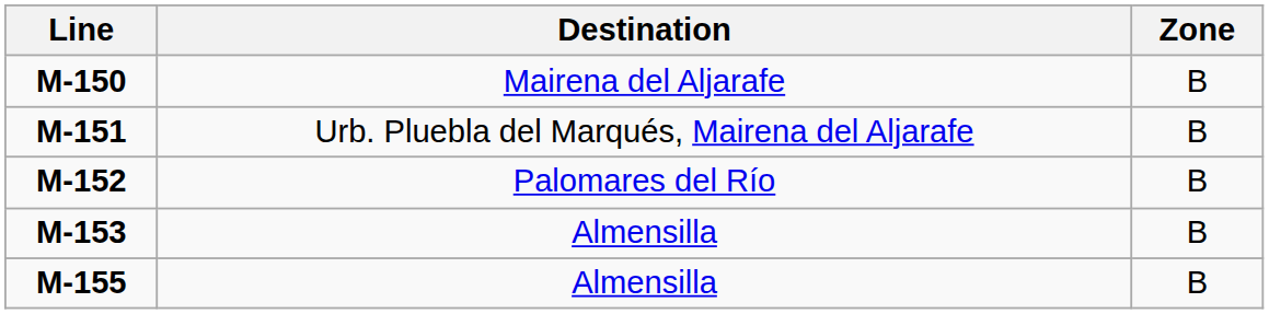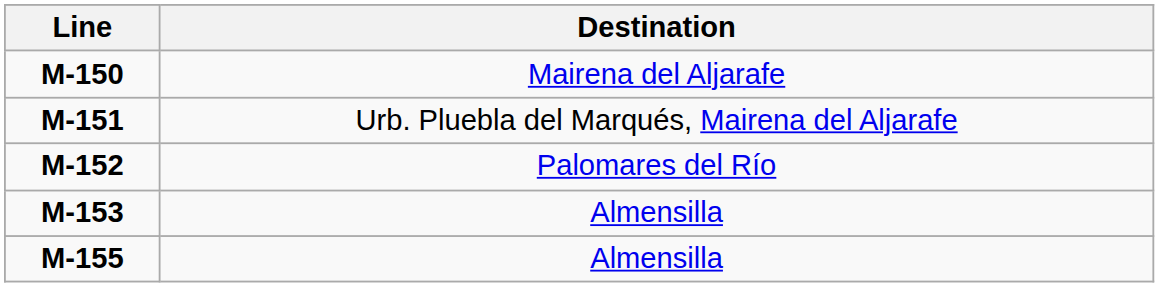- column: Zone | B | B | B | B | B
